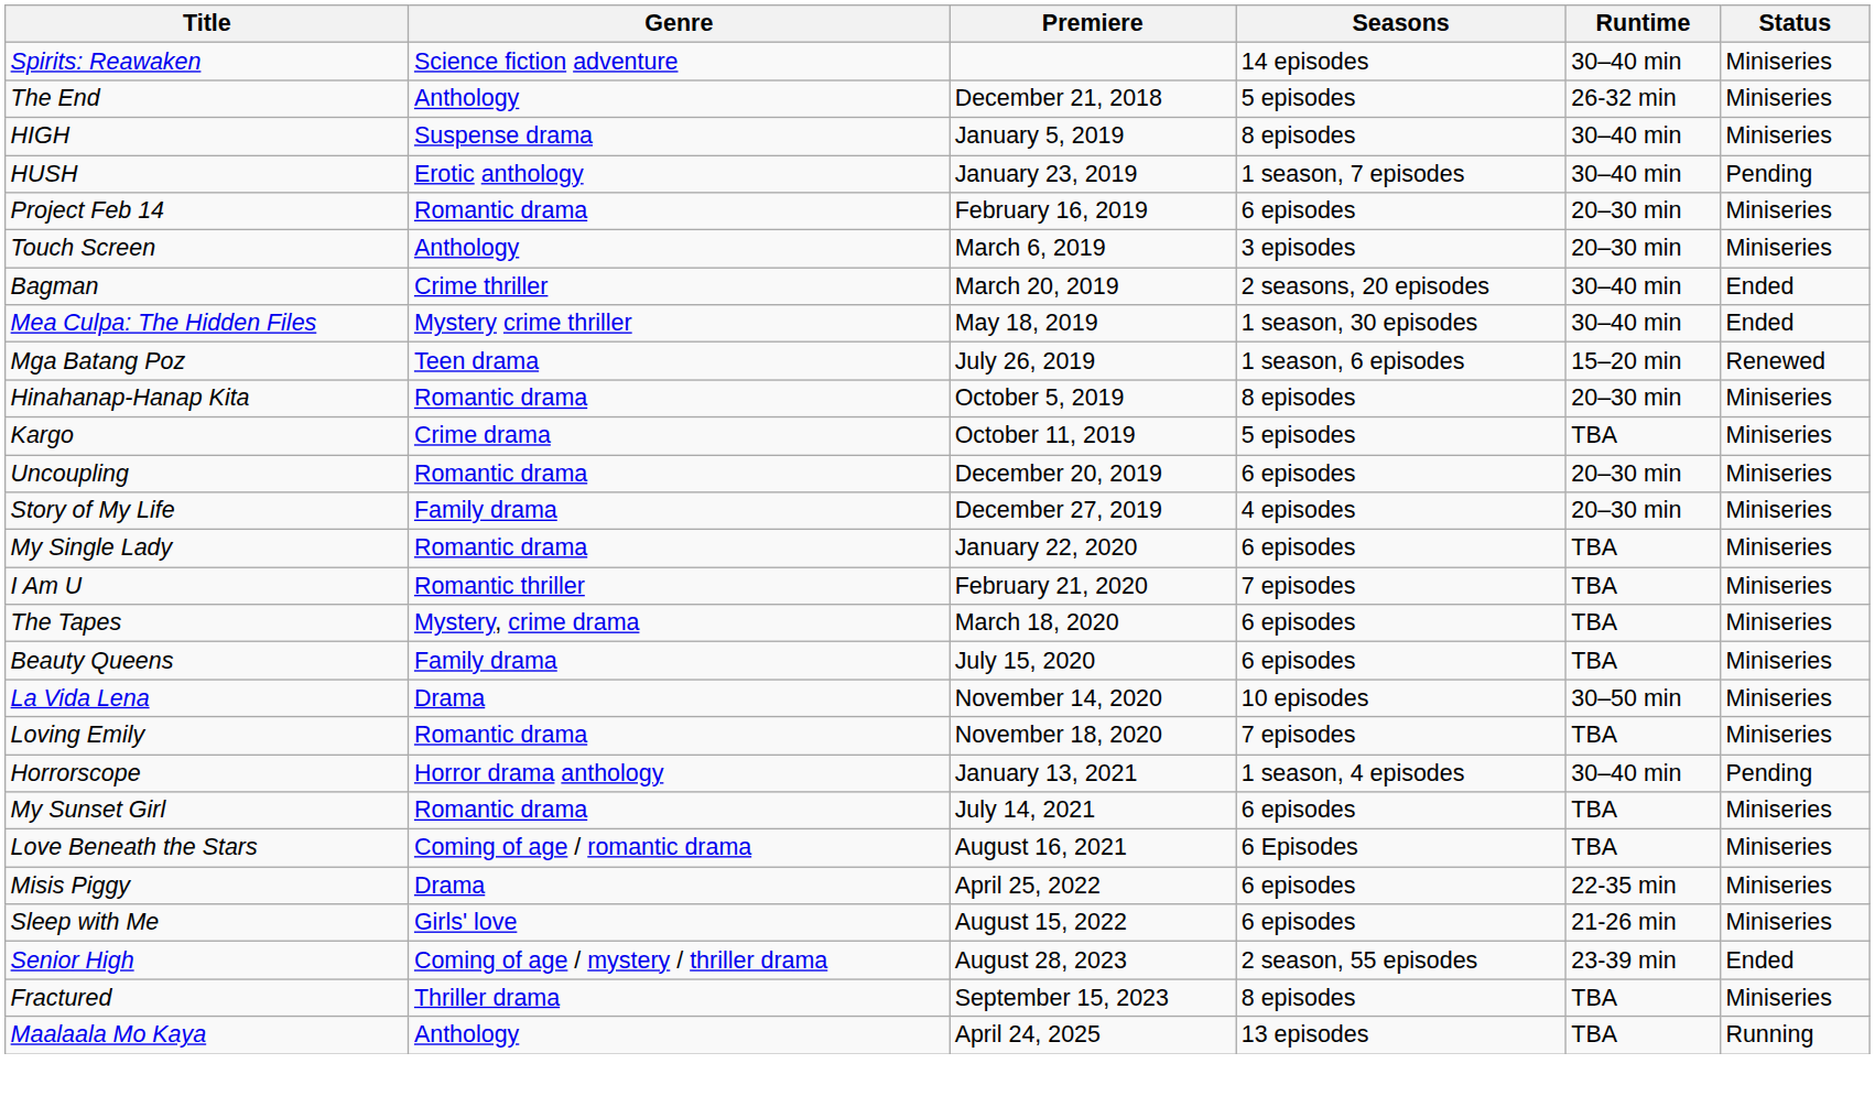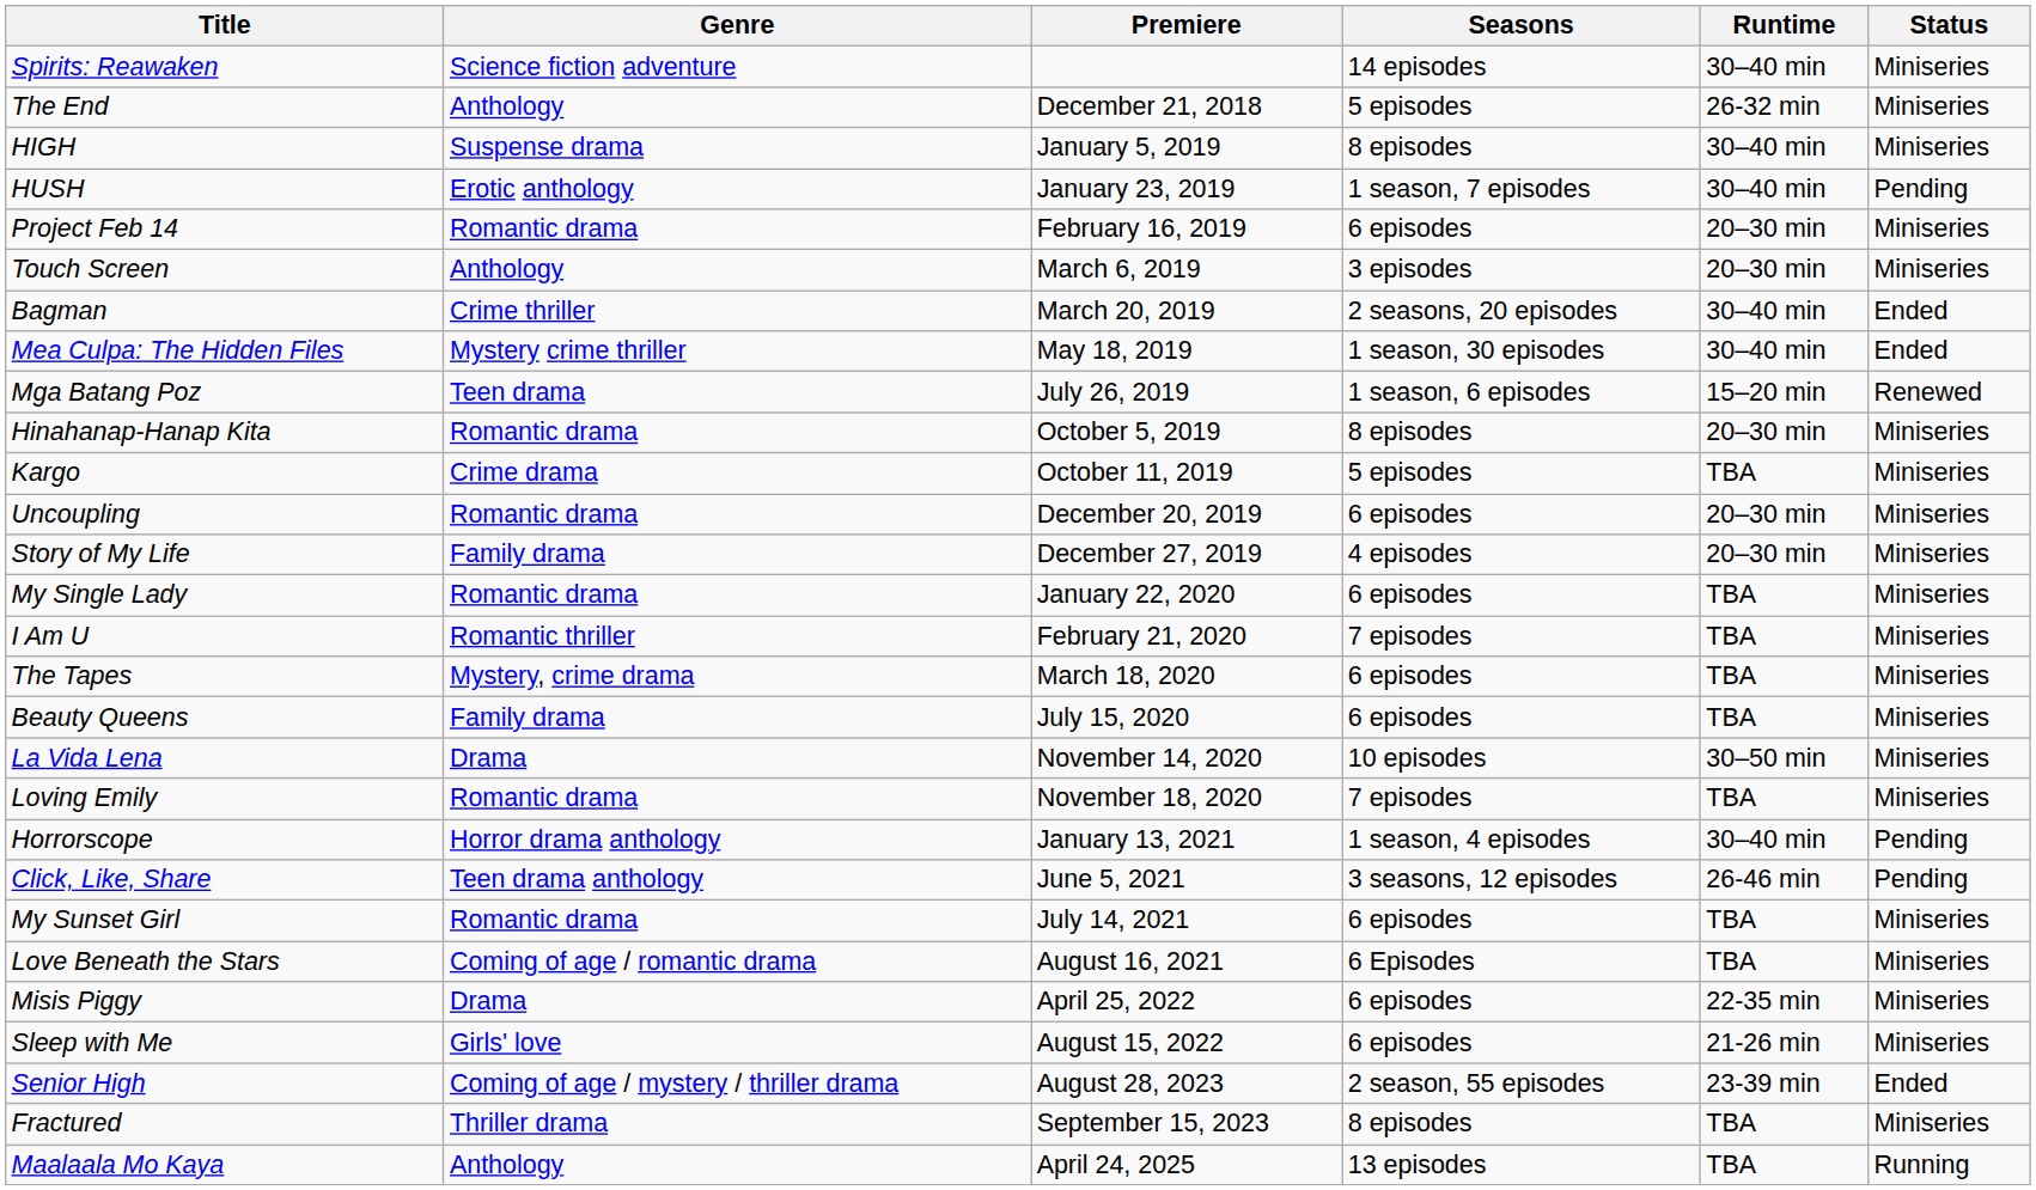+ row: Click, Like, Share | Teen drama anthology | June 5, 2021 | 3 seasons, 12 episodes | 26-46 min | Pending
